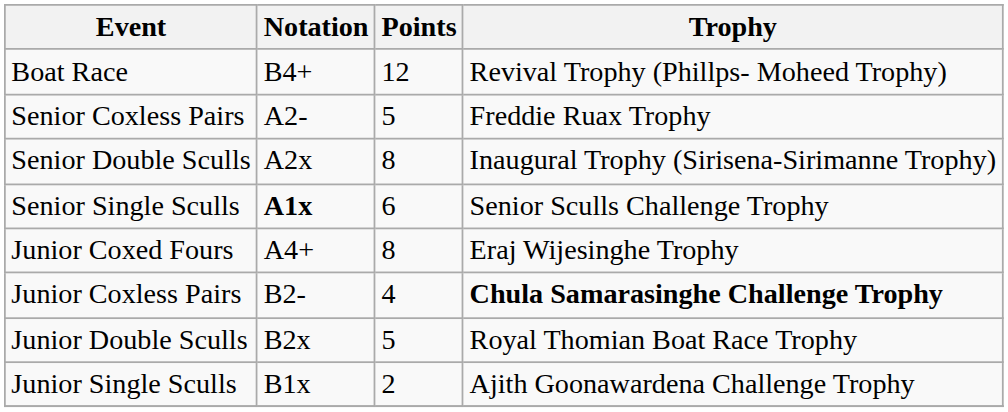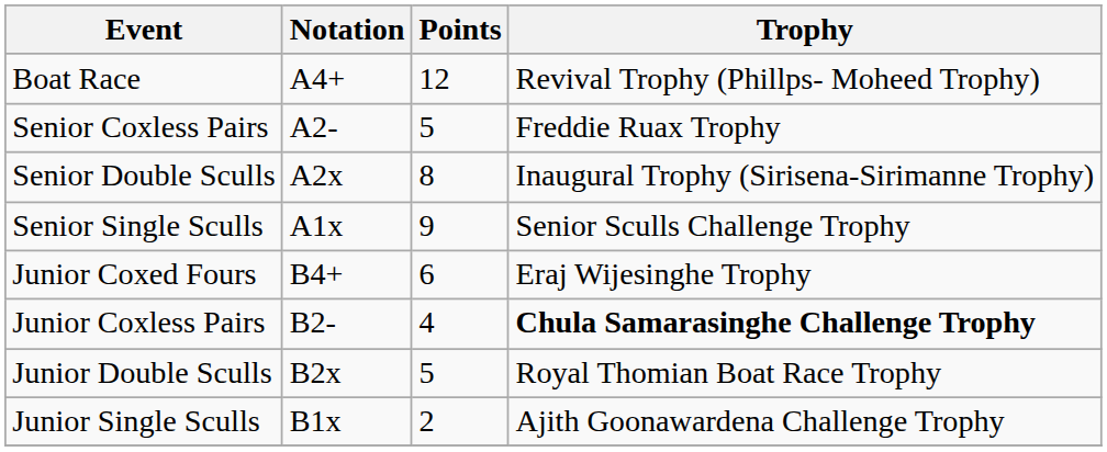Boat Race | Notation: B4+ -> A4+
Senior Single Sculls | Notation: bold -> normal
Senior Single Sculls | Points: 6 -> 9
Junior Coxed Fours | Notation: A4+ -> B4+
Junior Coxed Fours | Points: 8 -> 6
